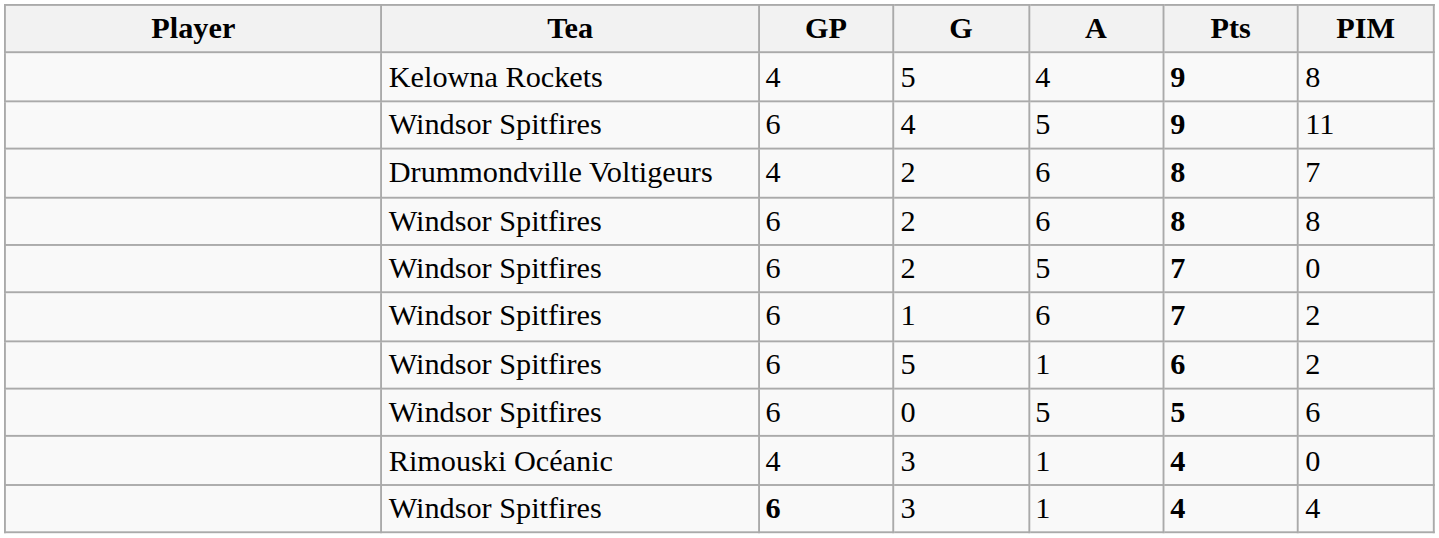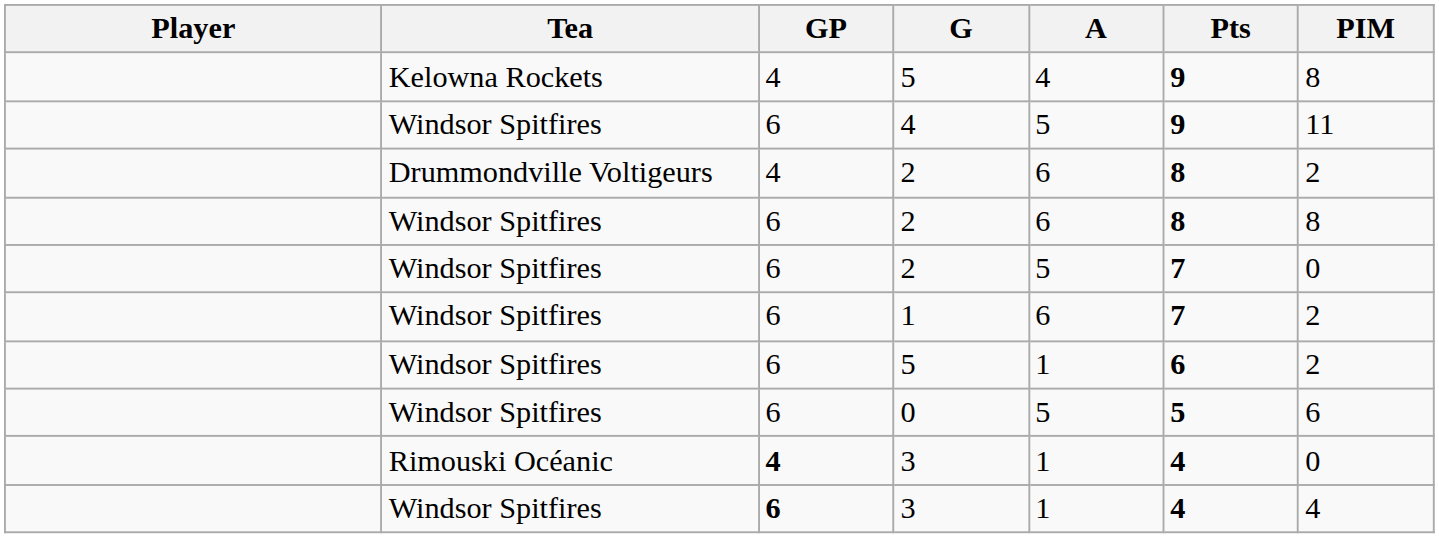Drummondville Voltigeurs / 2 | PIM: 7 -> 2
Rimouski Océanic / 3 | GP: normal -> bold
